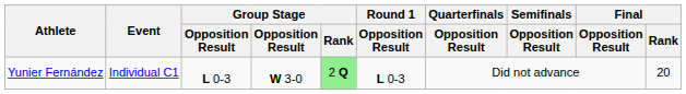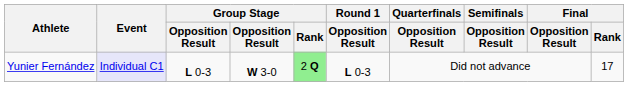Yunier Fernández | Event: no background -> lavender background
Yunier Fernández | Final / Rank: 20 -> 17
